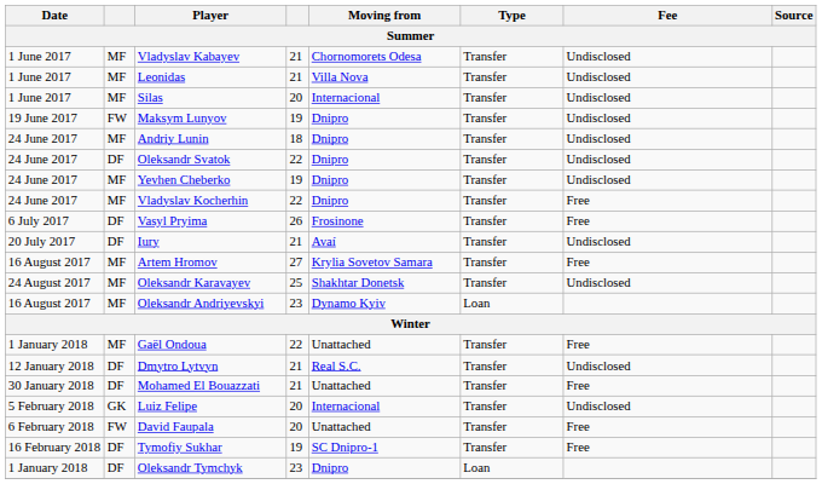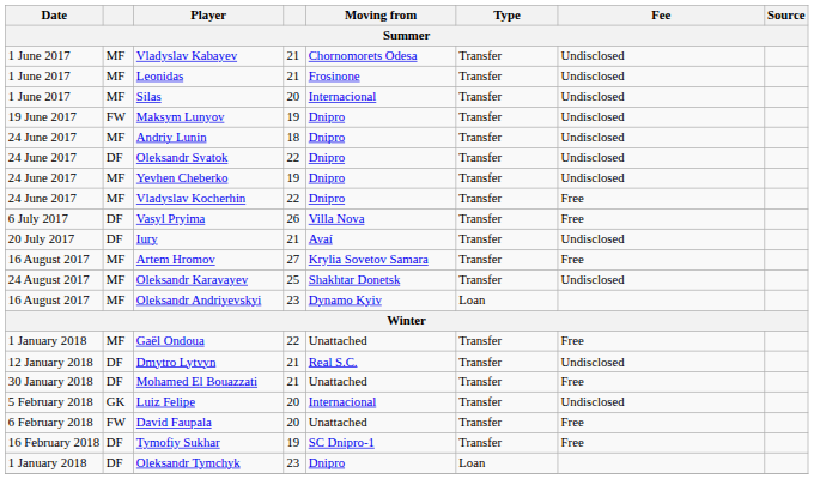Leonidas | Moving from: Villa Nova -> Frosinone
Vasyl Pryima | Moving from: Frosinone -> Villa Nova
